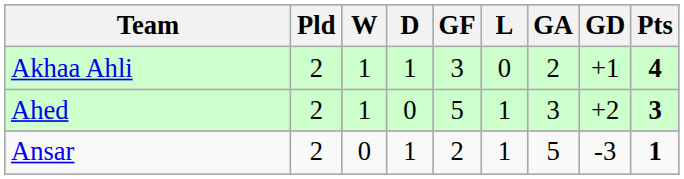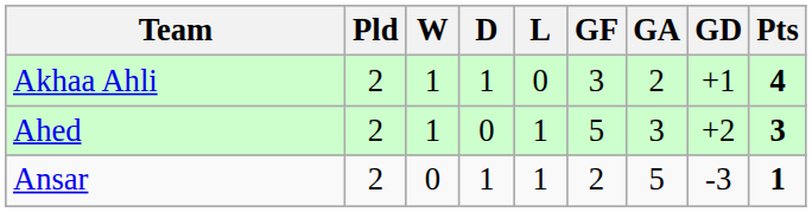columns swapped: L <-> GF
